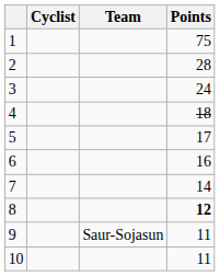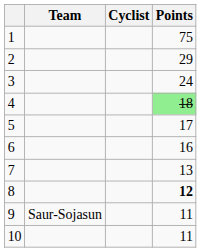columns swapped: Cyclist <-> Team
2 | Points: 28 -> 29
4 | Points: no background -> lightgreen background
7 | Points: 14 -> 13
